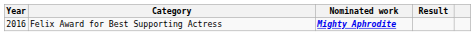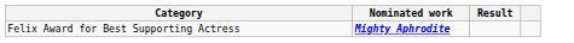- column: Year | 2016
